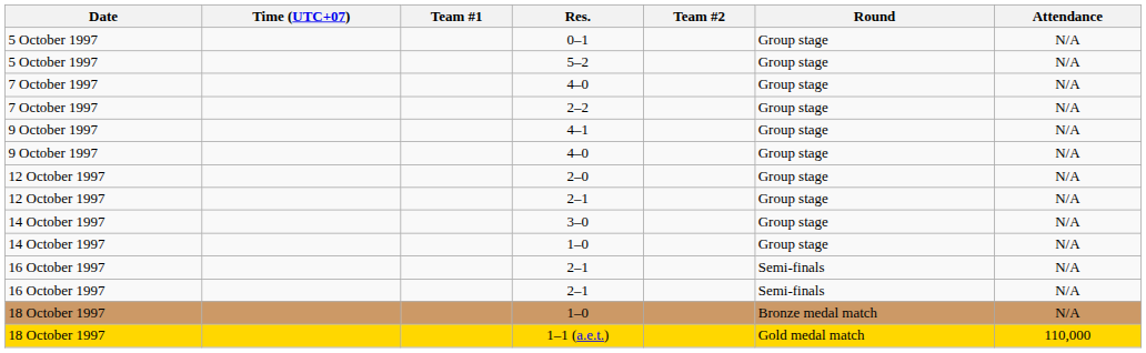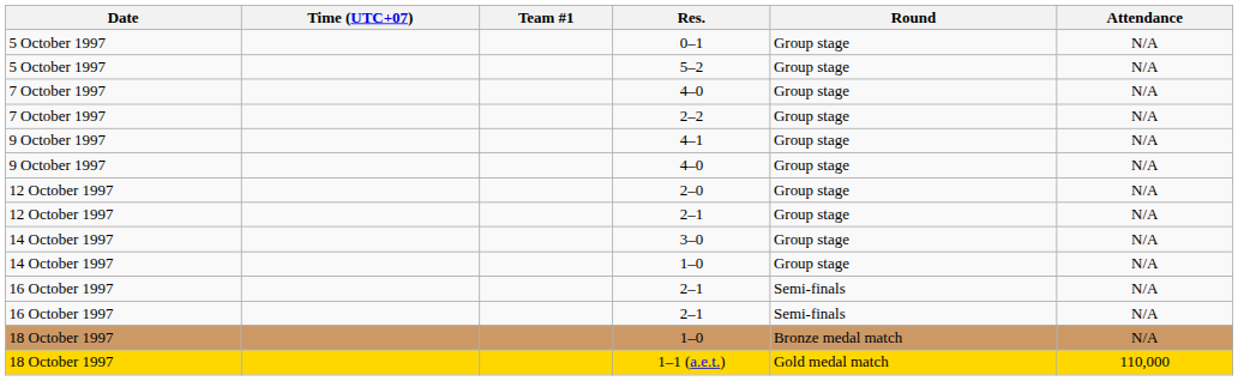- column: Team #2
